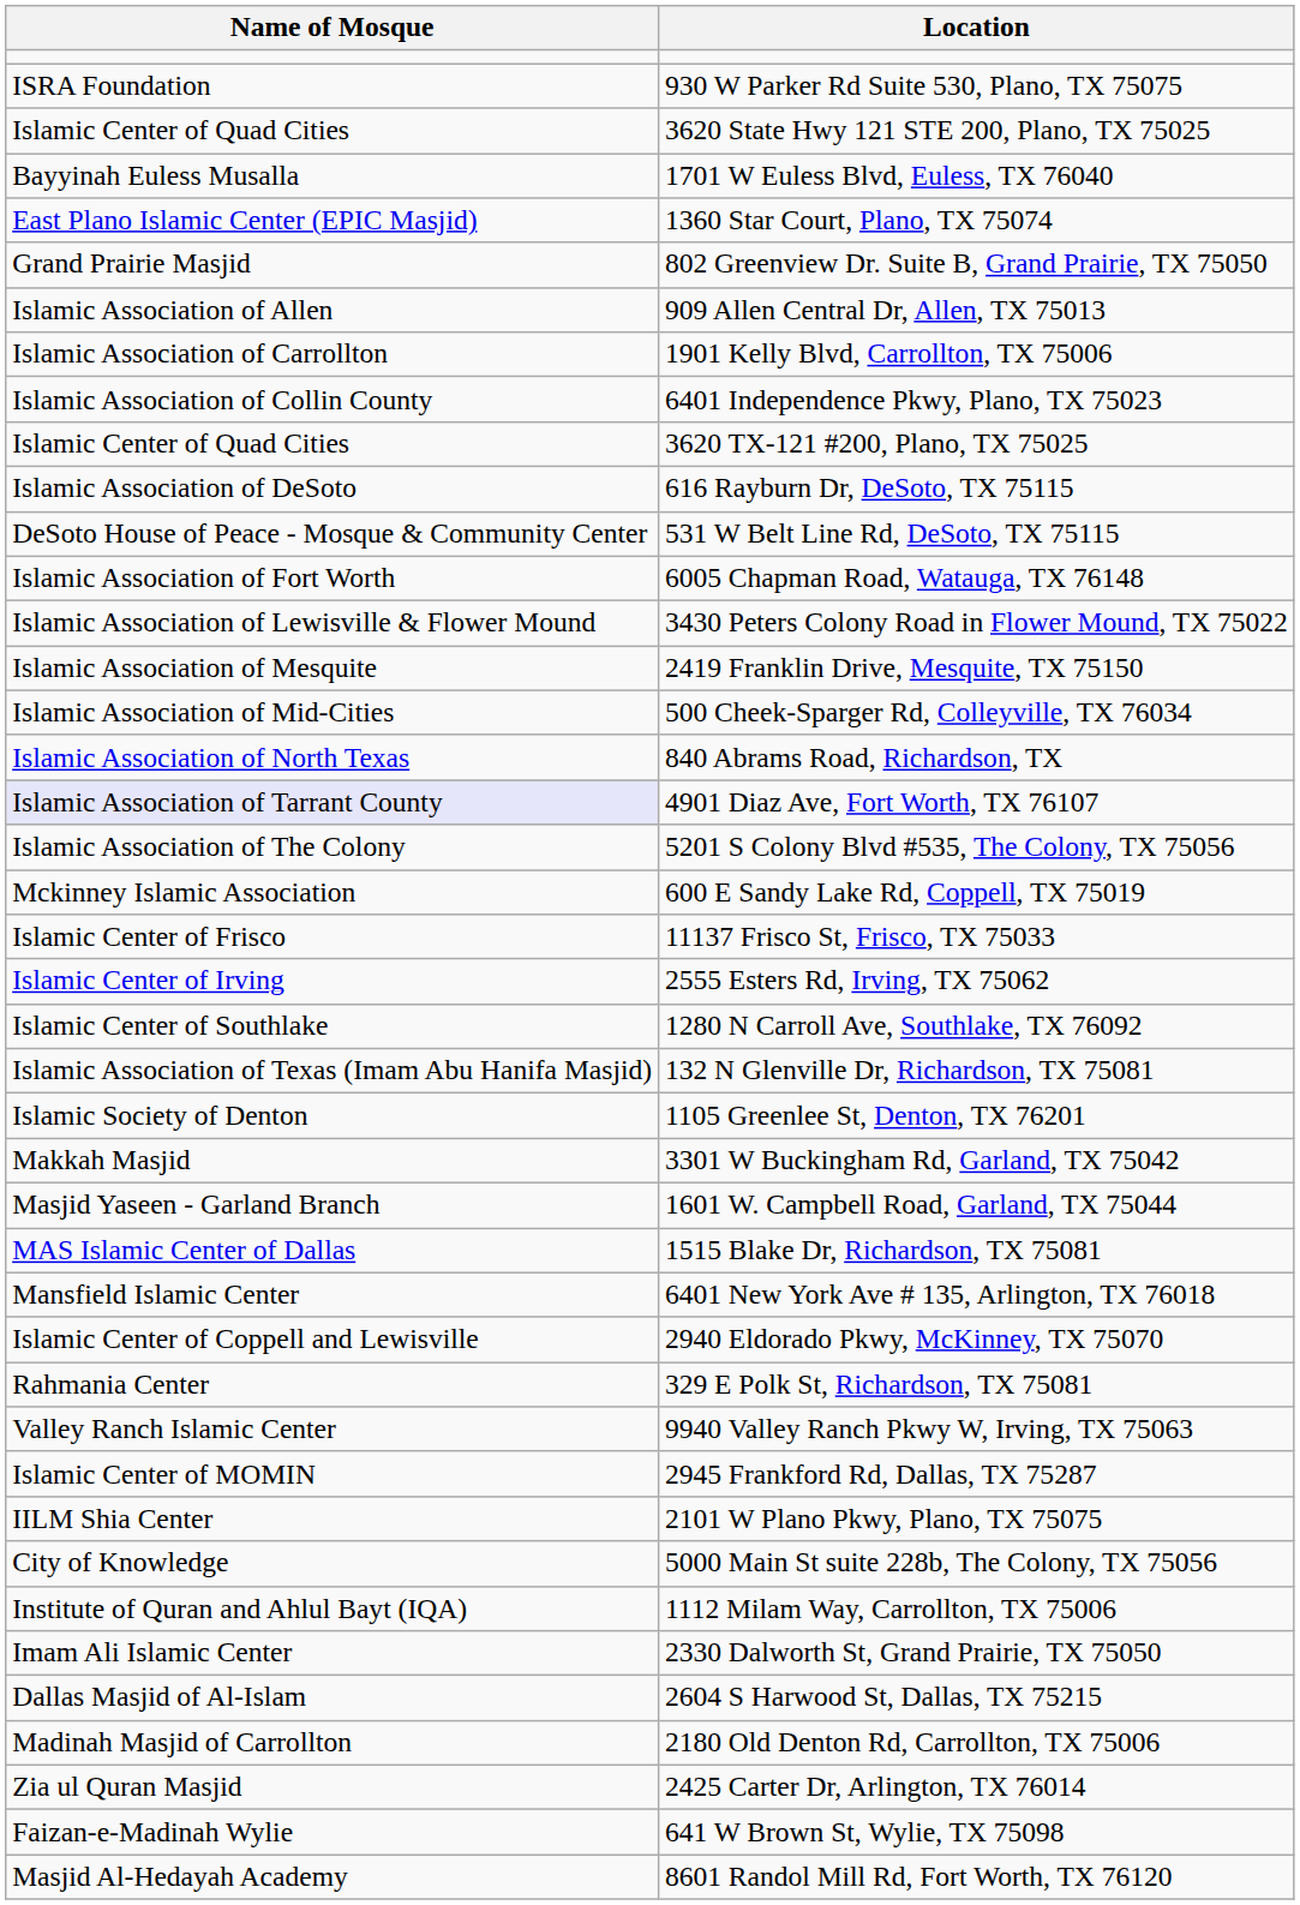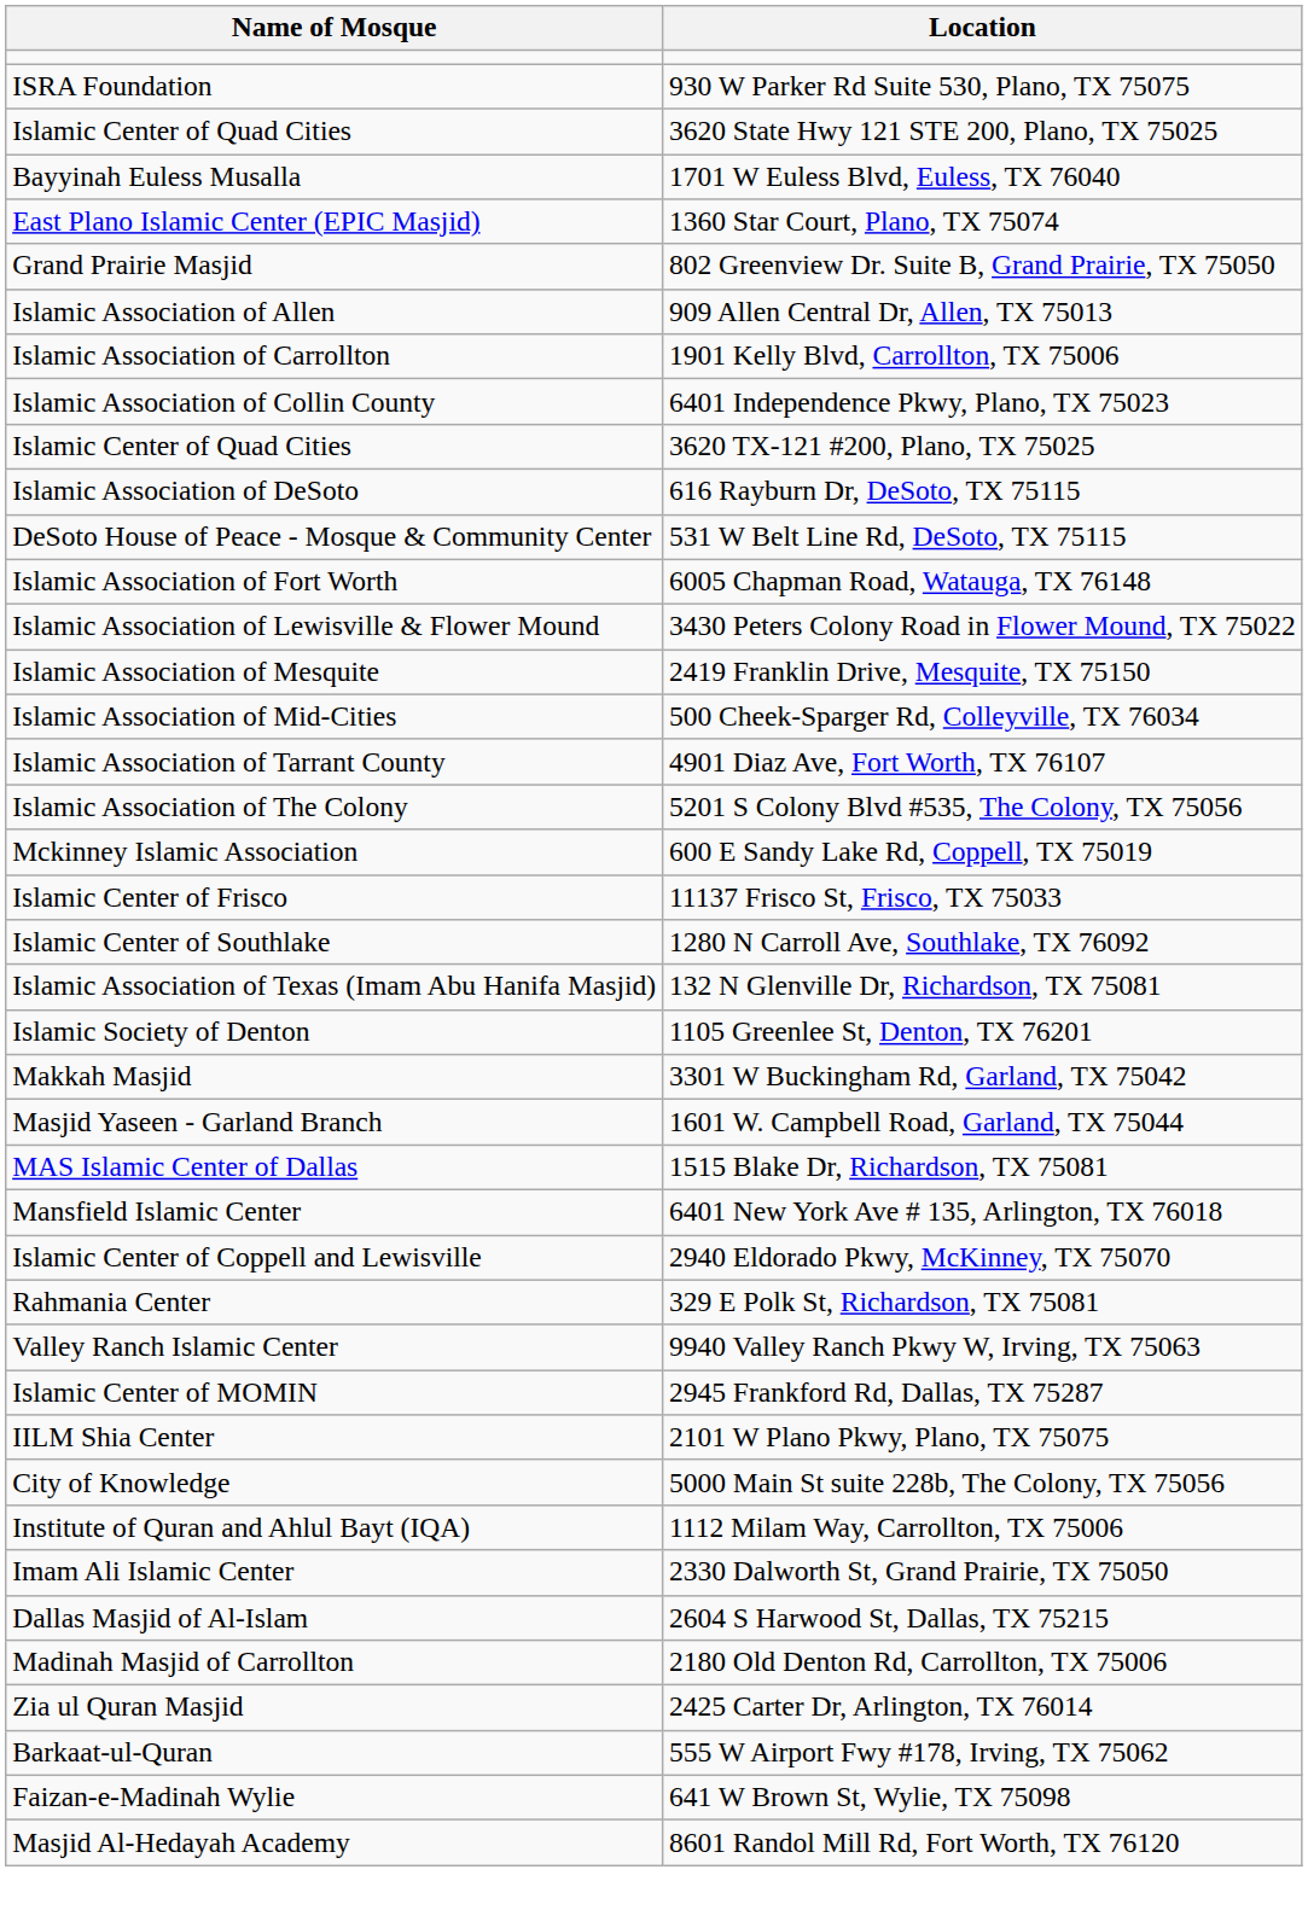- row: Islamic Association of North Texas | 840 Abrams Road, Richardson, TX
4901 Diaz Ave, Fort Worth, TX 76107 | Name of Mosque: lavender background -> no background
- row: Islamic Center of Irving | 2555 Esters Rd, Irving, TX 75062
+ row: Barkaat-ul-Quran | 555 W Airport Fwy #178, Irving, TX 75062
